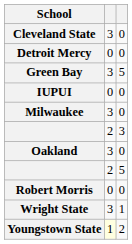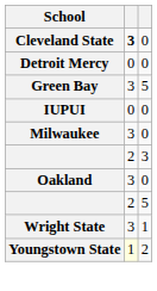Cleveland State | column 2: normal -> bold
- row: Robert Morris | 0 | 0
